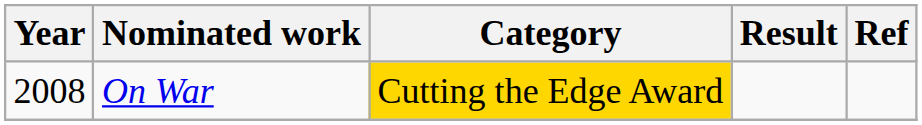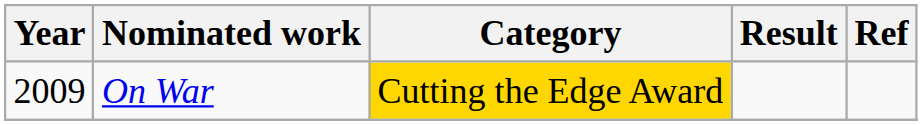On War | Year: 2008 -> 2009
